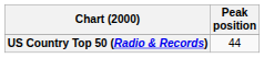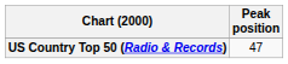US Country Top 50 (Radio & Records) | Peak position: 44 -> 47
